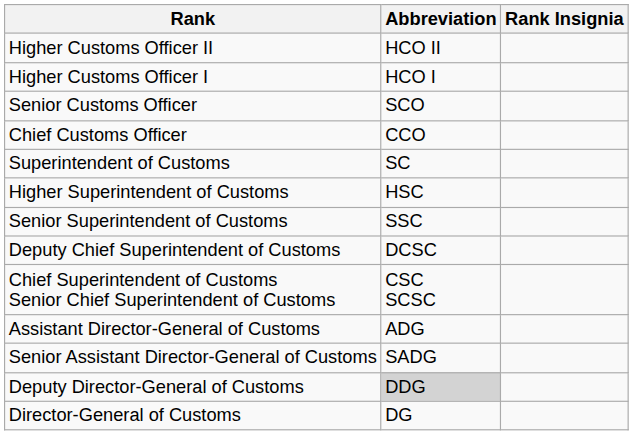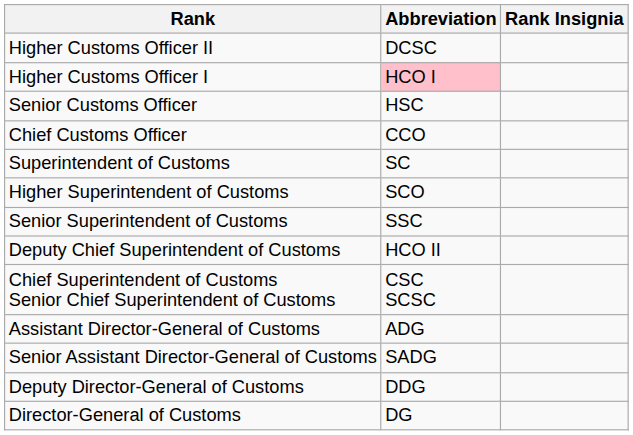Higher Customs Officer II | Abbreviation: HCO II -> DCSC
Higher Customs Officer I | Abbreviation: no background -> pink background
Senior Customs Officer | Abbreviation: SCO -> HSC
Higher Superintendent of Customs | Abbreviation: HSC -> SCO
Deputy Chief Superintendent of Customs | Abbreviation: DCSC -> HCO II
Deputy Director-General of Customs | Abbreviation: lightgrey background -> no background
